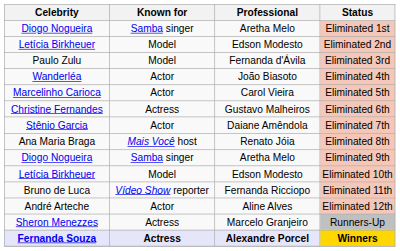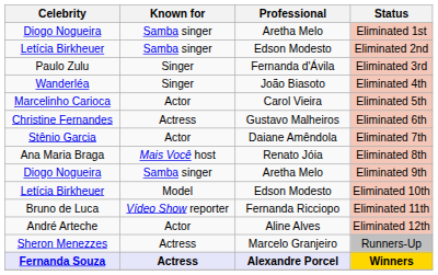Eliminated 2nd | Known for: Model -> Samba singer
Eliminated 3rd | Known for: Model -> Singer
Eliminated 4th | Known for: Actor -> Singer
